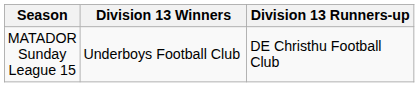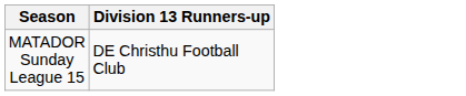- column: Division 13 Winners | Underboys Football Club
